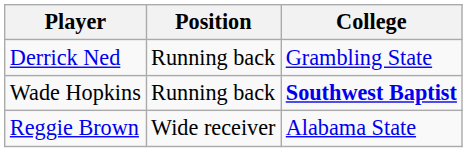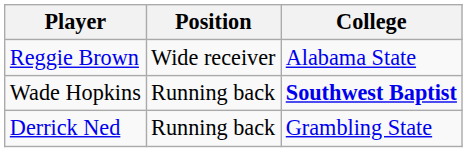rows swapped: Reggie Brown <-> Derrick Ned
